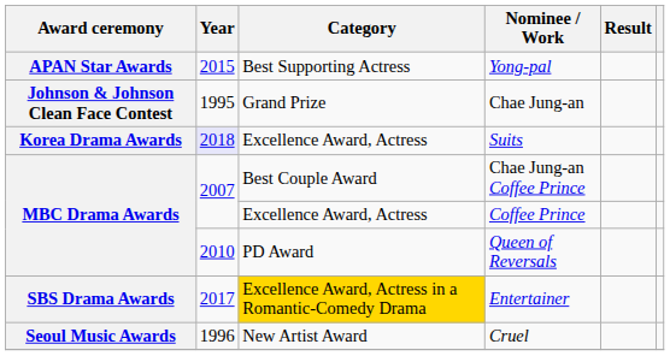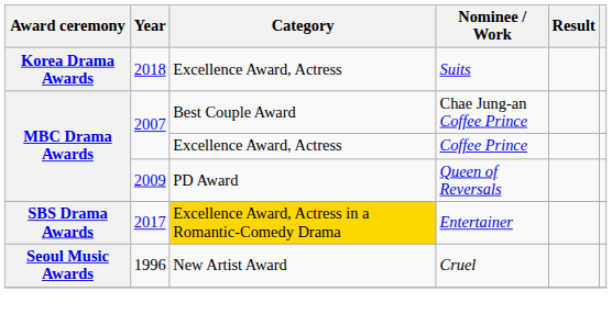- row: APAN Star Awards | 2015 | Best Supporting Actress | Yong-pal
- row: Johnson & Johnson Clean Face Contest | 1995 | Grand Prize | Chae Jung-an
Suits | Year: lavender background -> no background
Queen of Reversals | Year: 2010 -> 2009
